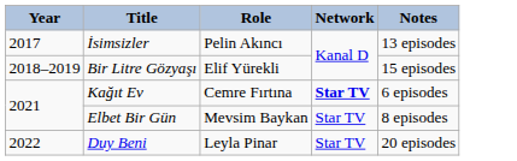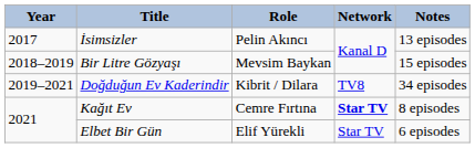Bir Litre Gözyaşı | Role: Elif Yürekli -> Mevsim Baykan
+ row: 2019–2021 | Doğduğun Ev Kaderindir | Kibrit / Dilara | TV8 | 34 episodes
Kağıt Ev | Notes: 6 episodes -> 8 episodes
Elbet Bir Gün | Role: Mevsim Baykan -> Elif Yürekli
Elbet Bir Gün | Notes: 8 episodes -> 6 episodes
- row: 2022 | Duy Beni | Leyla Pinar | Star TV | 20 episodes
